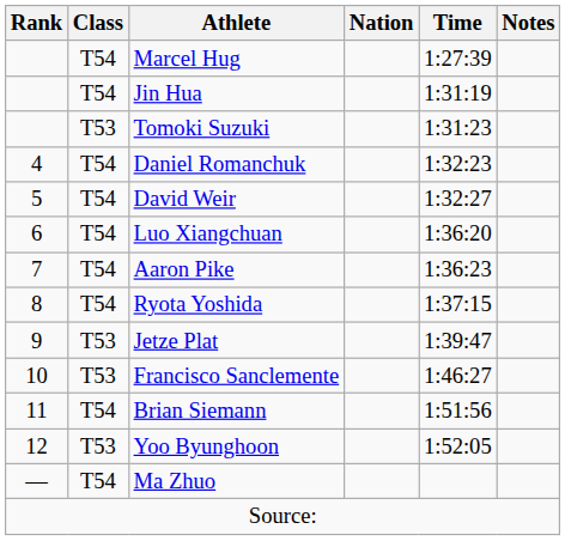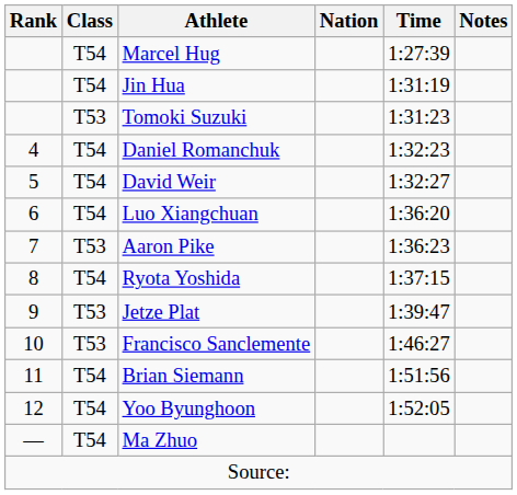Aaron Pike | Class: T54 -> T53
Yoo Byunghoon | Class: T53 -> T54
